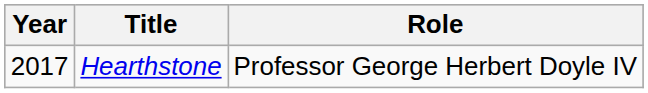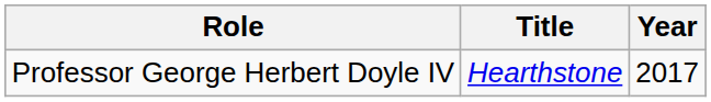columns swapped: Year <-> Role
